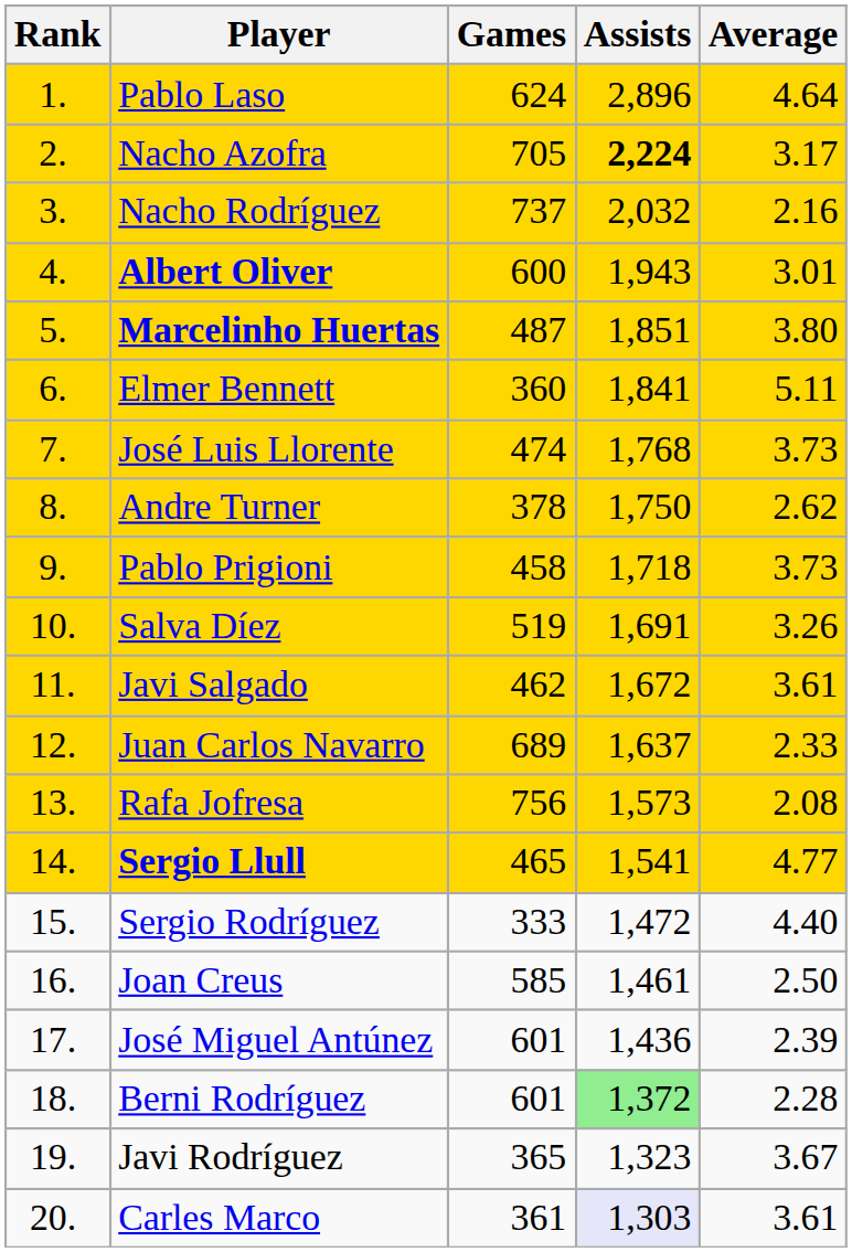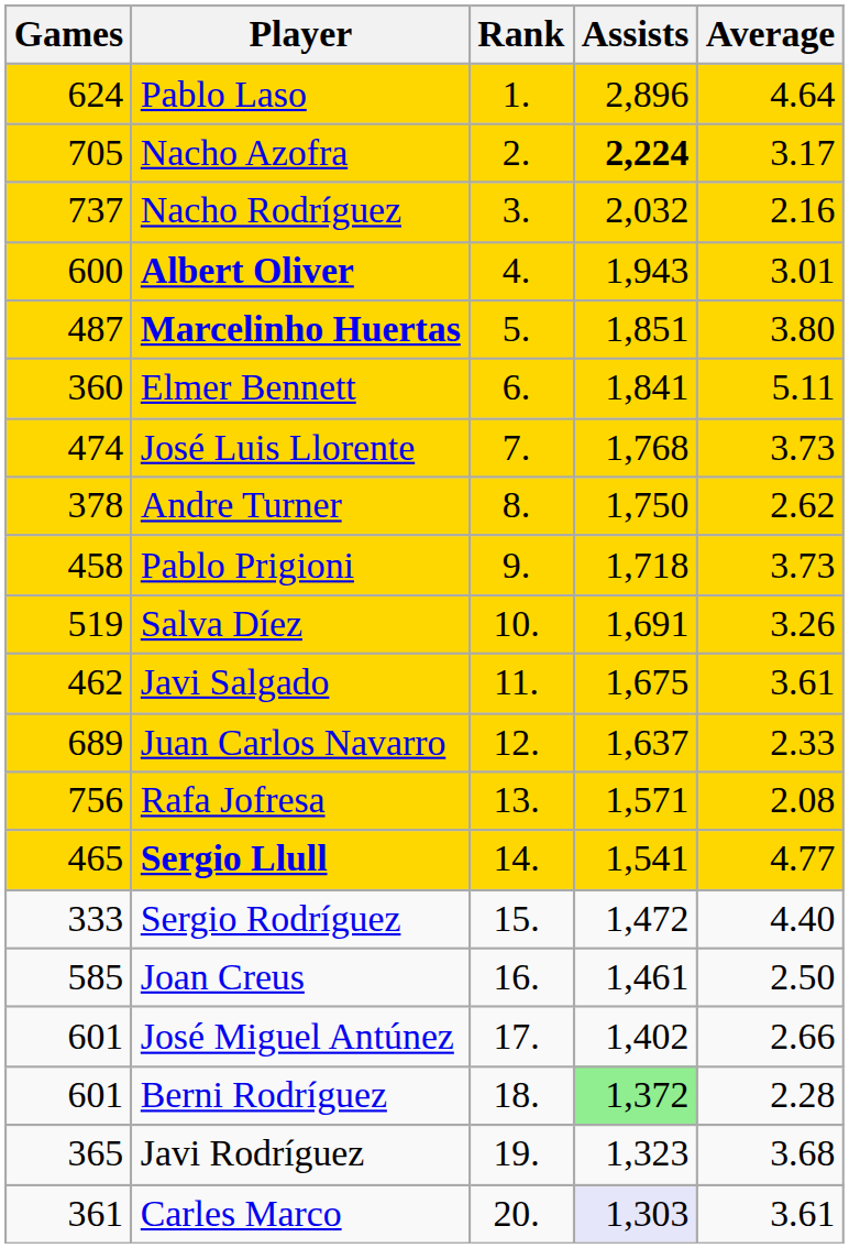columns swapped: Rank <-> Games
Javi Salgado | Assists: 1,672 -> 1,675
Rafa Jofresa | Assists: 1,573 -> 1,571
José Miguel Antúnez | Assists: 1,436 -> 1,402
José Miguel Antúnez | Average: 2.39 -> 2.66
Javi Rodríguez | Average: 3.67 -> 3.68
